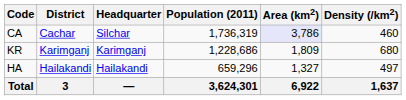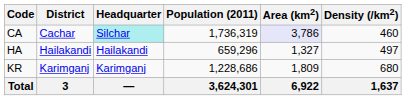CA | Headquarter: no background -> paleturquoise background
rows swapped: HA <-> KR
